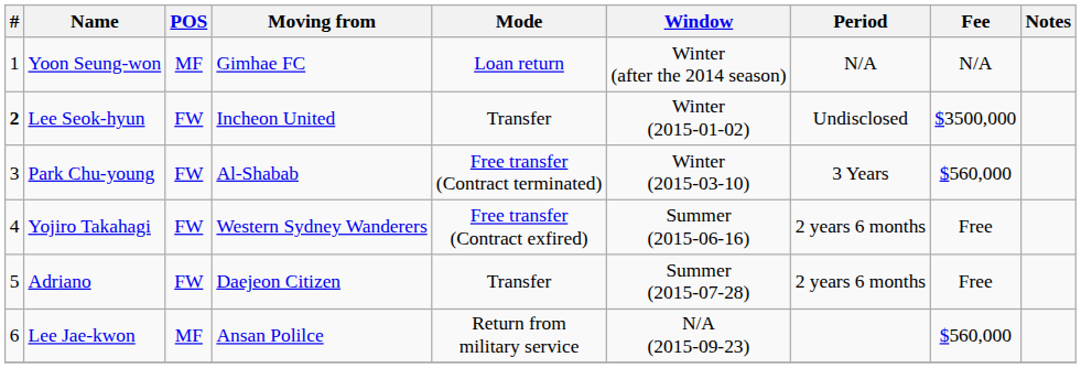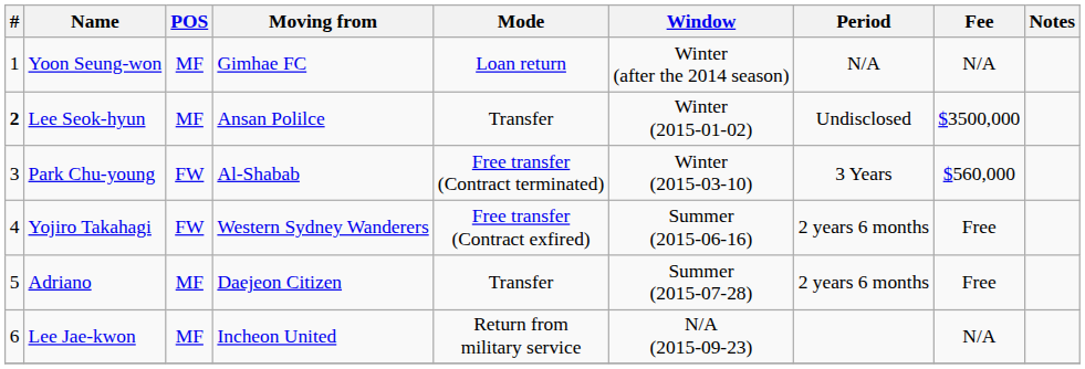Lee Seok-hyun | POS: FW -> MF
Lee Seok-hyun | Moving from: Incheon United -> Ansan Polilce
Adriano | POS: FW -> MF
Lee Jae-kwon | Moving from: Ansan Polilce -> Incheon United
Lee Jae-kwon | Fee: $560,000 -> N/A
